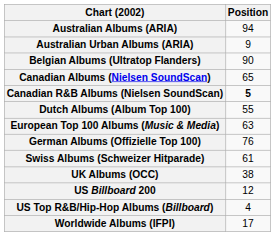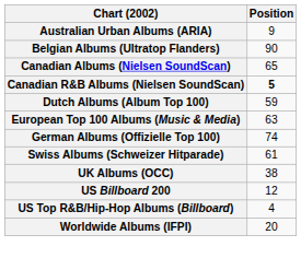- row: Australian Albums (ARIA) | 94
Dutch Albums (Album Top 100) | Position: 55 -> 59
German Albums (Offizielle Top 100) | Position: 76 -> 74
Worldwide Albums (IFPI) | Position: 17 -> 20
